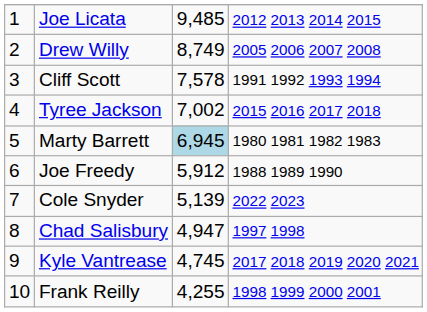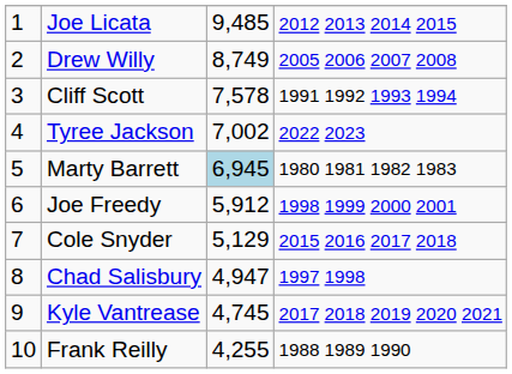Tyree Jackson | column 4: 2015 2016 2017 2018 -> 2022 2023
Joe Freedy | column 4: 1988 1989 1990 -> 1998 1999 2000 2001
Cole Snyder | column 3: 5,139 -> 5,129
Cole Snyder | column 4: 2022 2023 -> 2015 2016 2017 2018
Frank Reilly | column 4: 1998 1999 2000 2001 -> 1988 1989 1990
